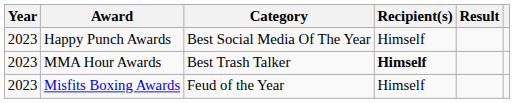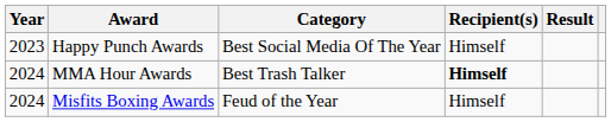MMA Hour Awards | Year: 2023 -> 2024
Misfits Boxing Awards | Year: 2023 -> 2024
